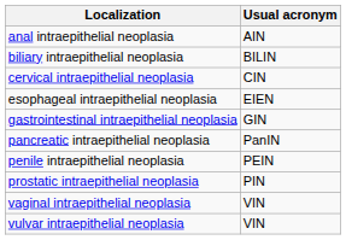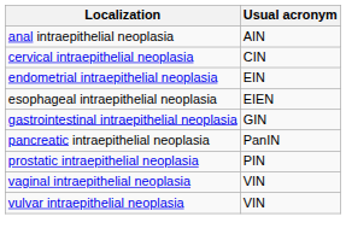- row: biliary intraepithelial neoplasia | BILIN
+ row: endometrial intraepithelial neoplasia | EIN
- row: penile intraepithelial neoplasia | PEIN
